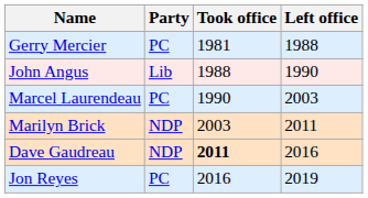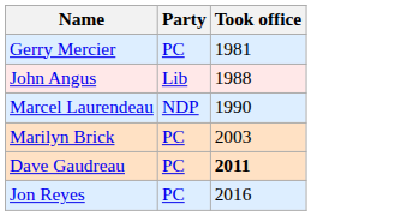- column: Left office | 1988 | 1990 | 2003 | 2011 | 2016 | 2019
Marcel Laurendeau | Party: PC -> NDP
Marilyn Brick | Party: NDP -> PC
Dave Gaudreau | Party: NDP -> PC
